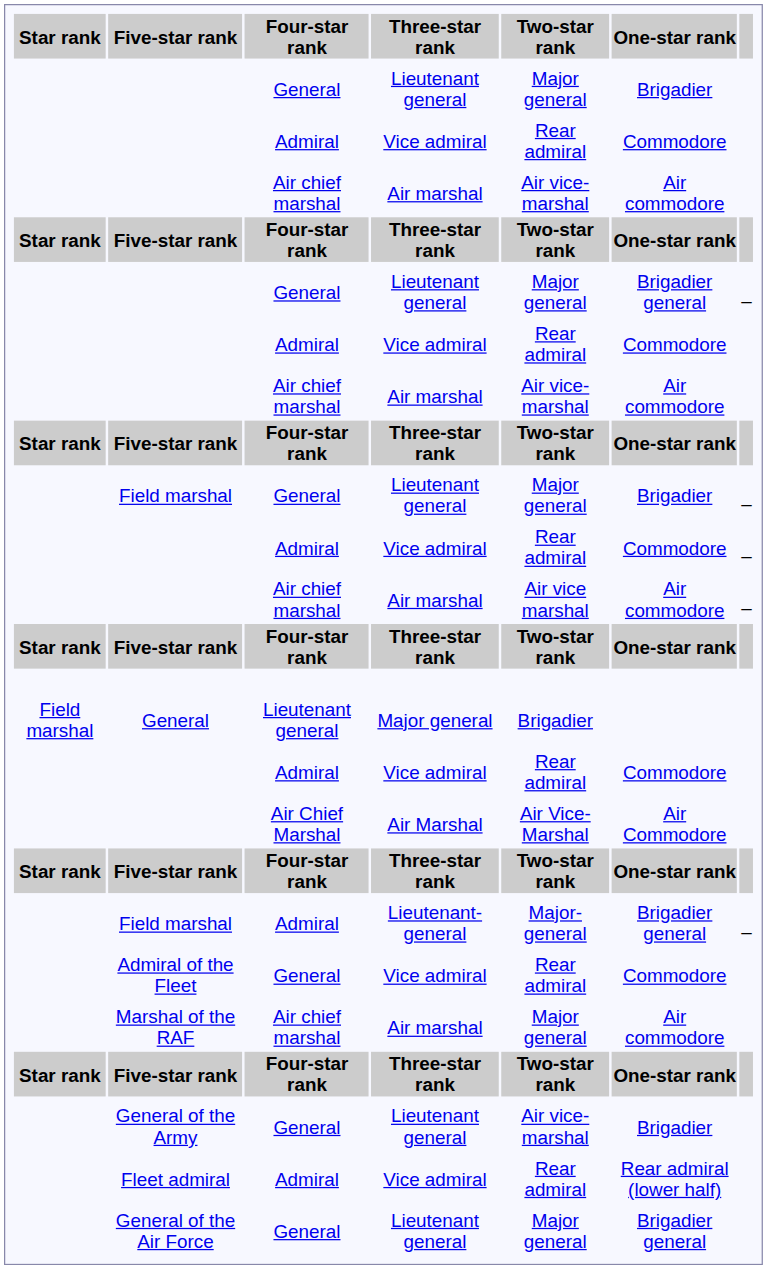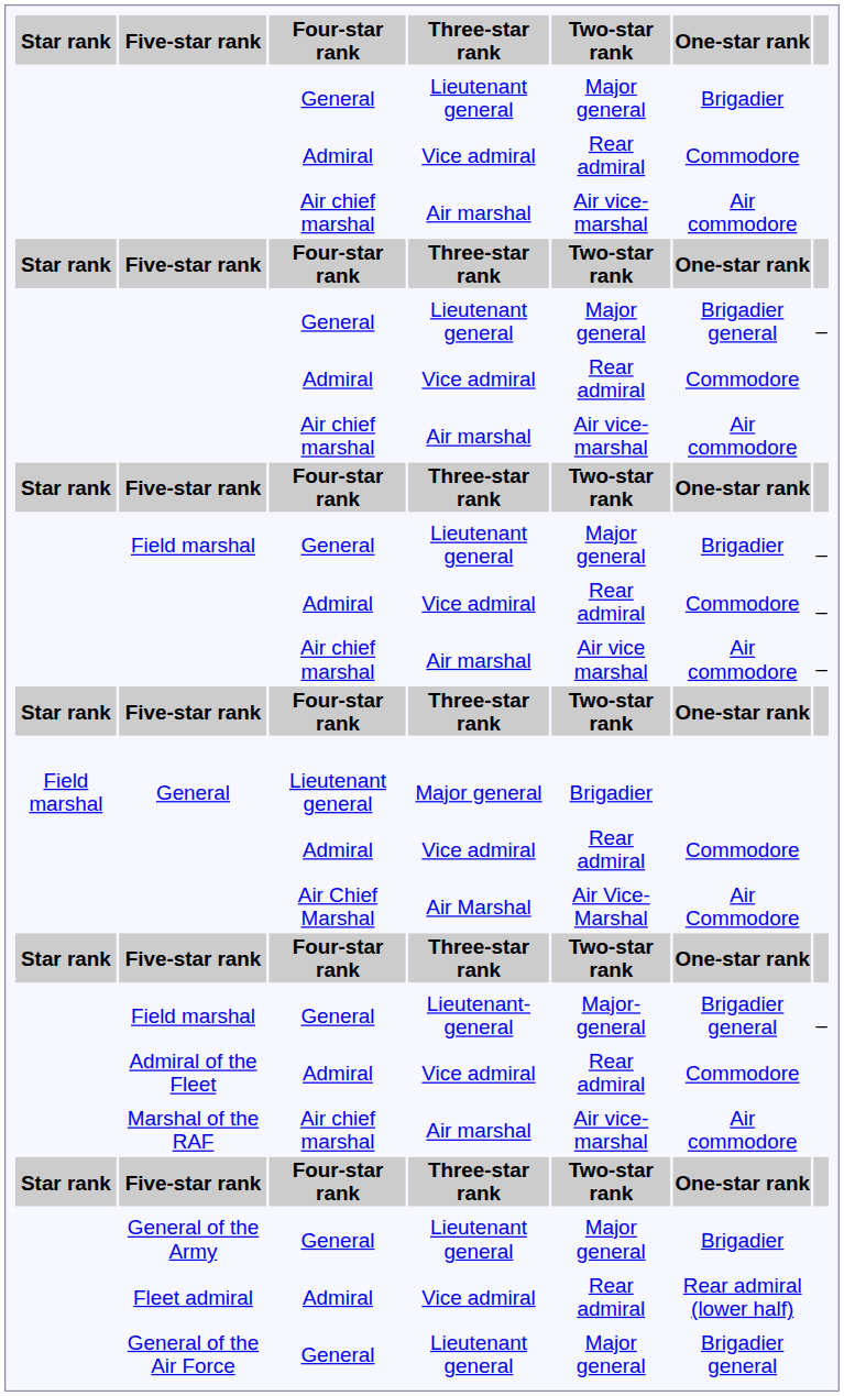Field marshal / Lieutenant-general | Four-star rank: Admiral -> General
Admiral of the Fleet | Four-star rank: General -> Admiral
Marshal of the RAF | Two-star rank: Major general -> Air vice-marshal
General of the Army | Two-star rank: Air vice-marshal -> Major general
